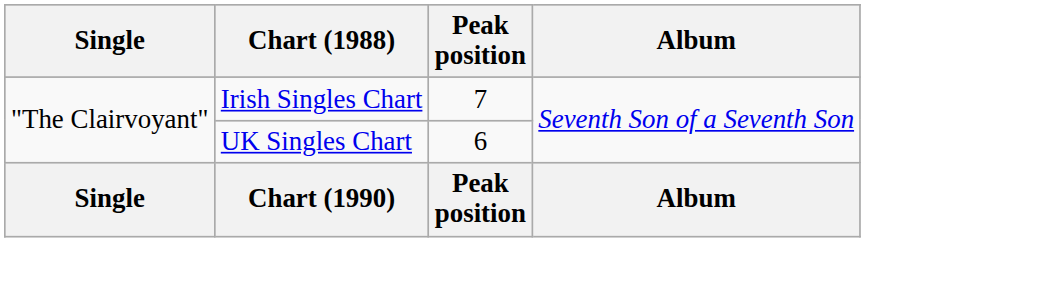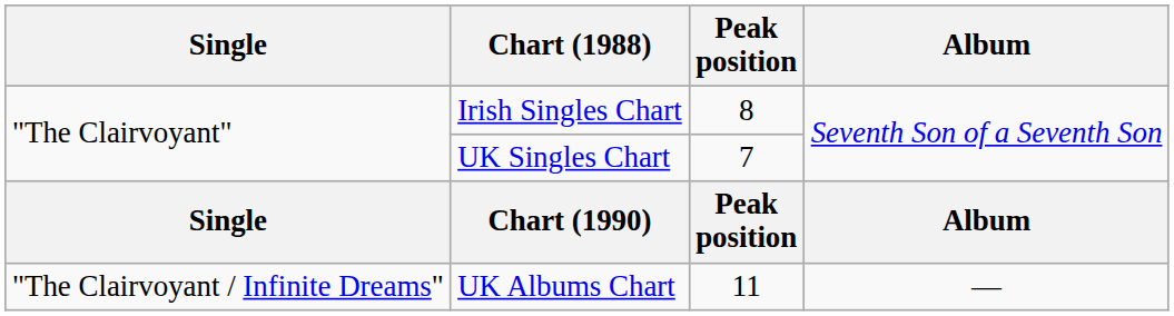Irish Singles Chart | Peak position: 7 -> 8
UK Singles Chart | Peak position: 6 -> 7
+ row: "The Clairvoyant / Infinite Dreams" | UK Albums Chart | 11 | —
